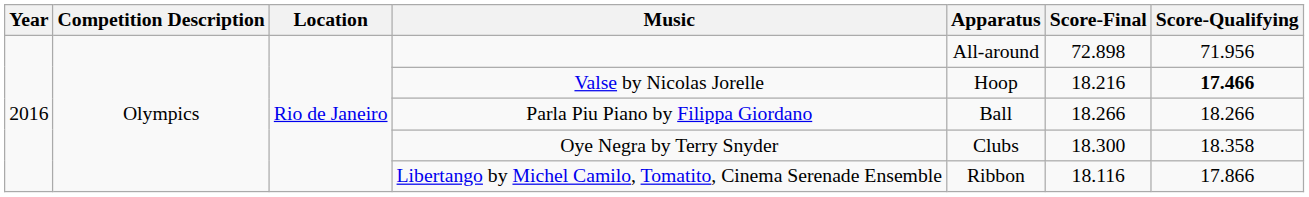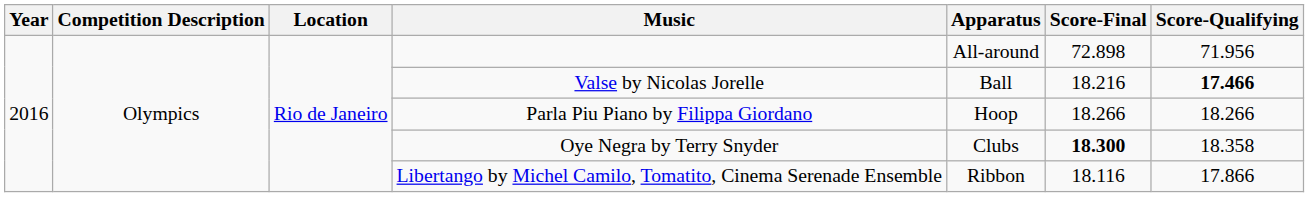Valse by Nicolas Jorelle | Apparatus: Hoop -> Ball
Parla Piu Piano by Filippa Giordano | Apparatus: Ball -> Hoop
Oye Negra by Terry Snyder | Score-Final: normal -> bold
